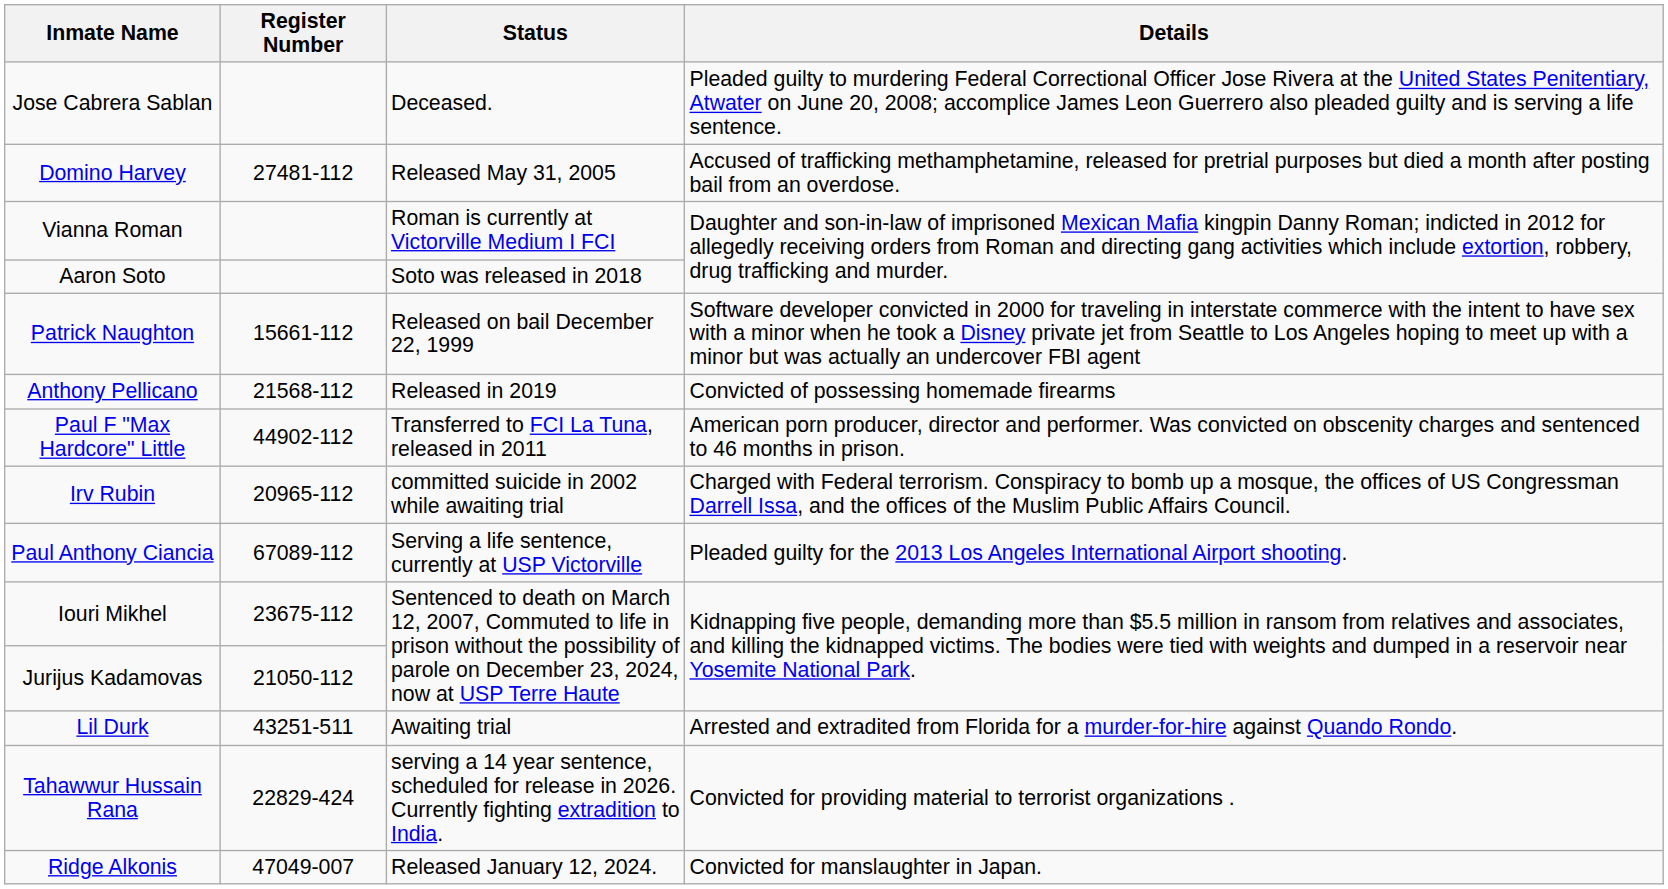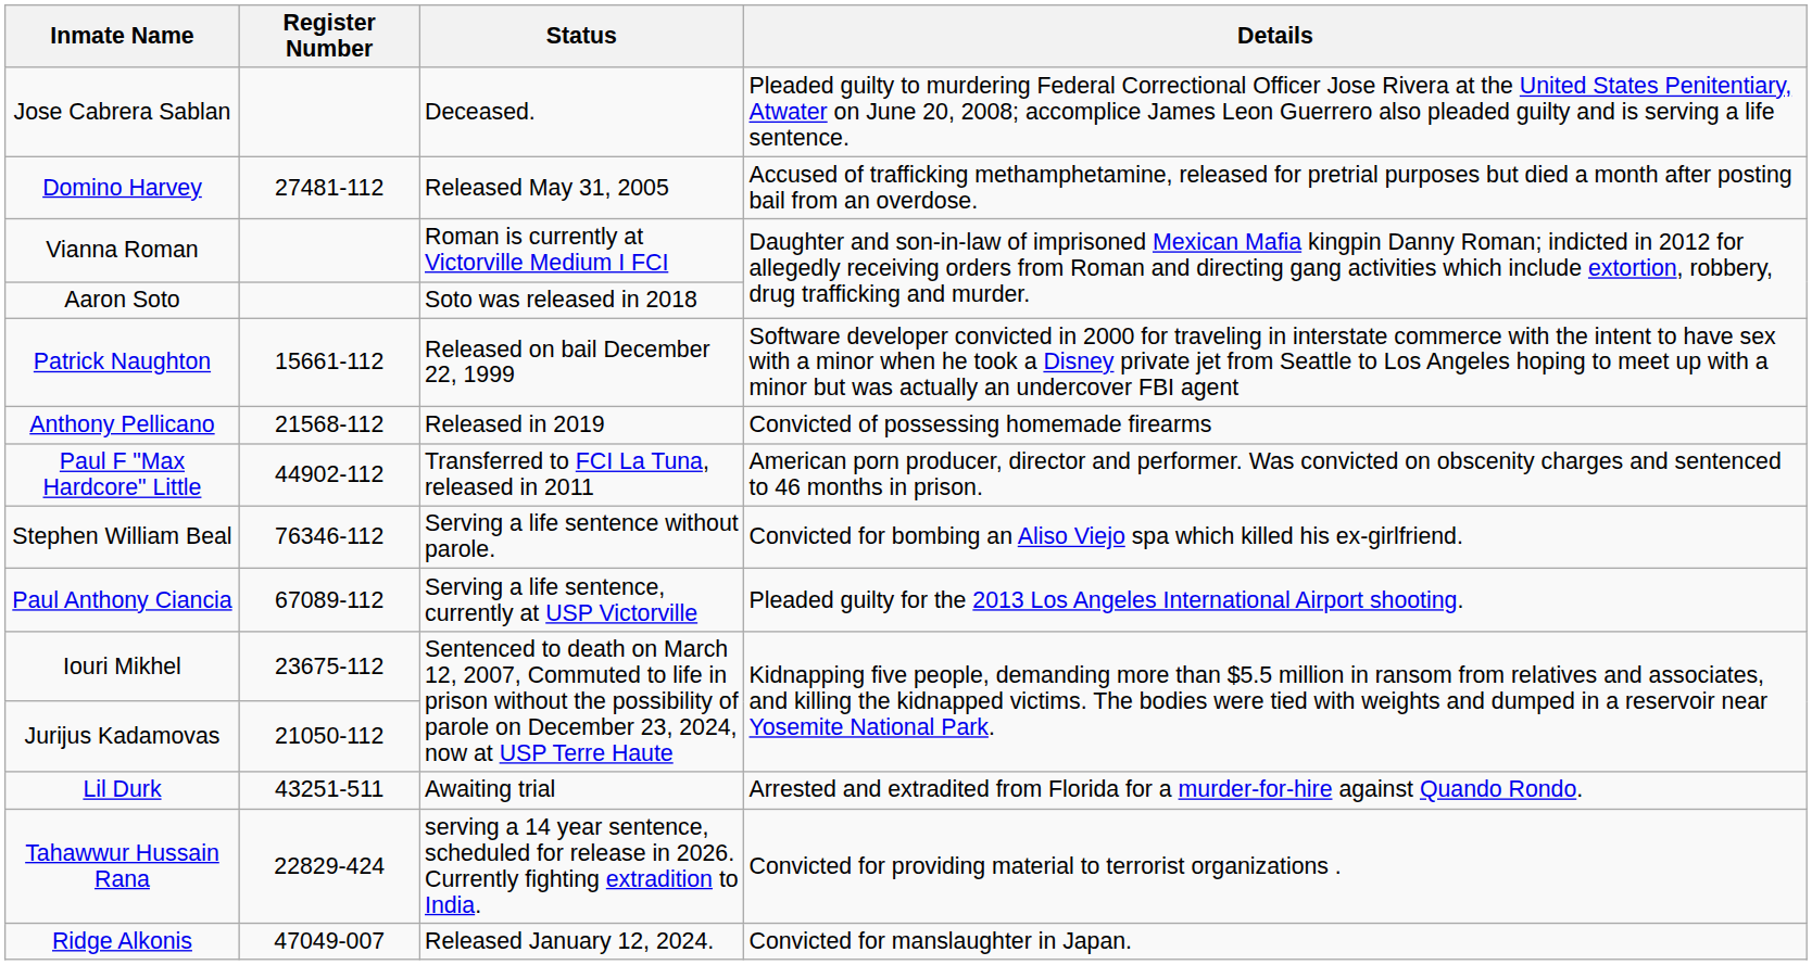+ row: Stephen William Beal | 76346-112 | Serving a life sentence without parole. | Convicted for bombing an Aliso Viejo spa which killed his ex-girlfriend.
- row: Irv Rubin | 20965-112 | committed suicide in 2002 while awaiting trial | Charged with Federal terrorism. Conspiracy to bomb up a mosque, the offices of US Congressman Darrell Issa, and the offices of the Muslim Public Affairs Council.
